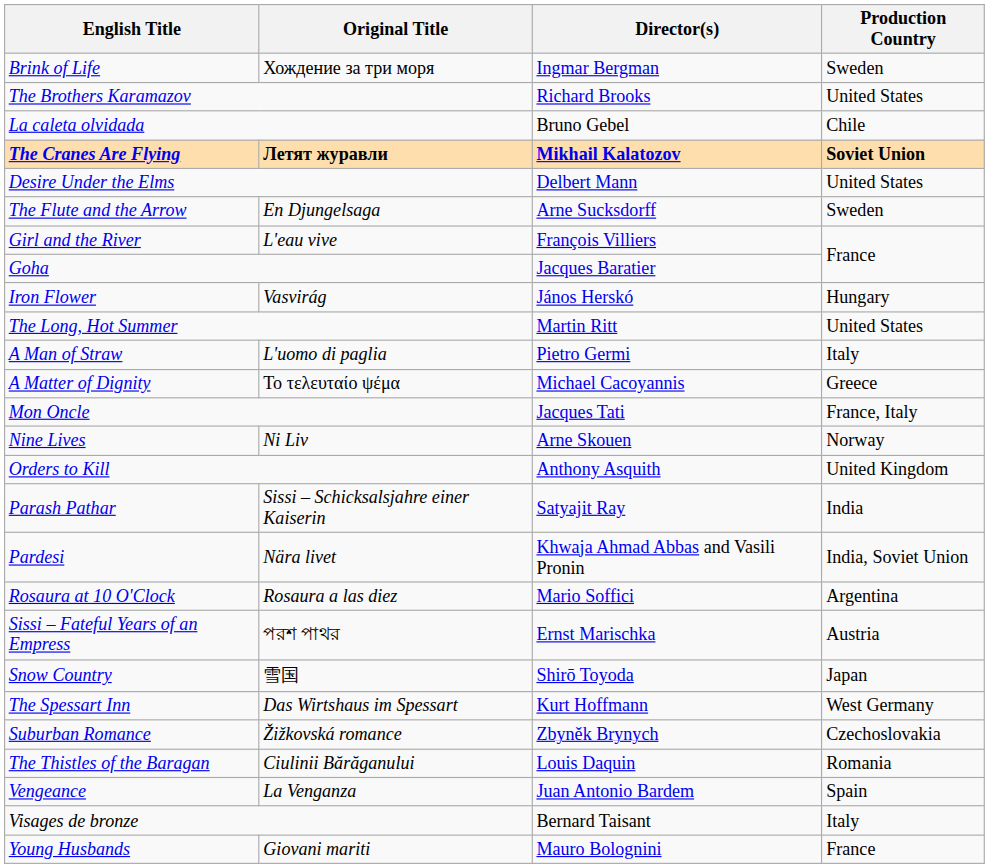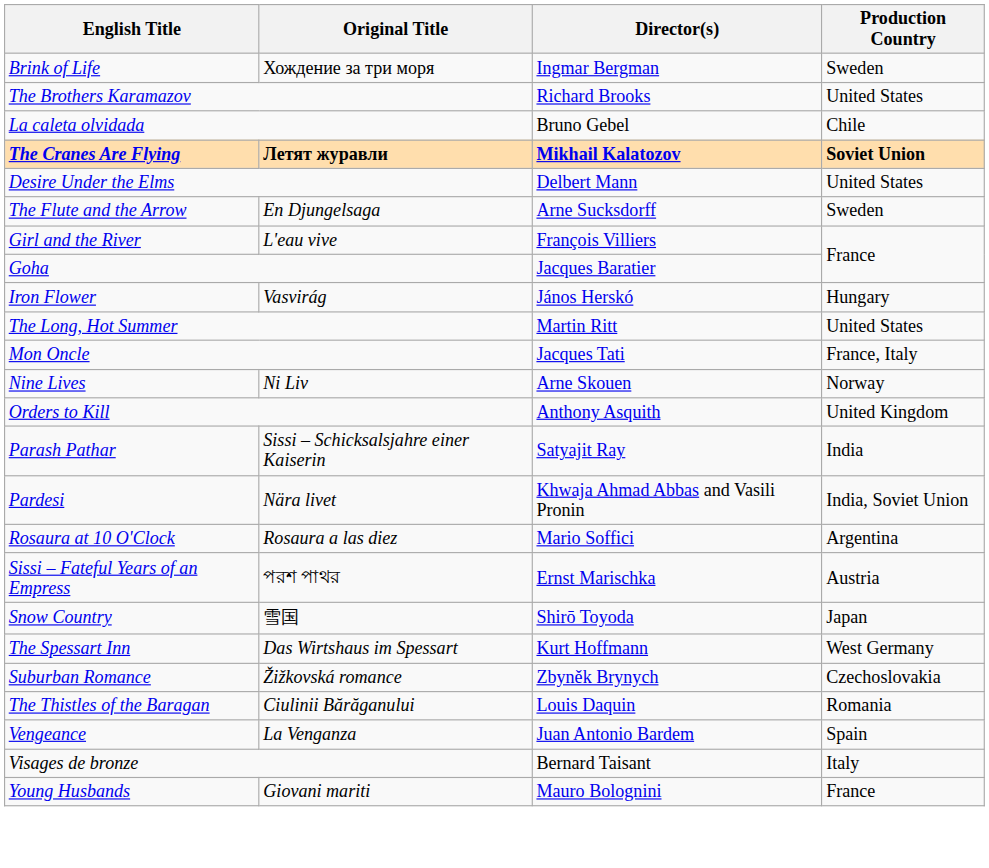- row: A Man of Straw | L'uomo di paglia | Pietro Germi | Italy
- row: A Matter of Dignity | Το τελευταίο ψέμα | Michael Cacoyannis | Greece
